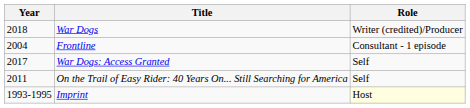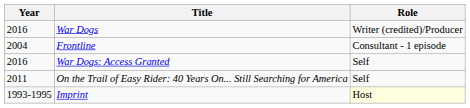War Dogs | Year: 2018 -> 2016
War Dogs: Access Granted | Year: 2017 -> 2016
